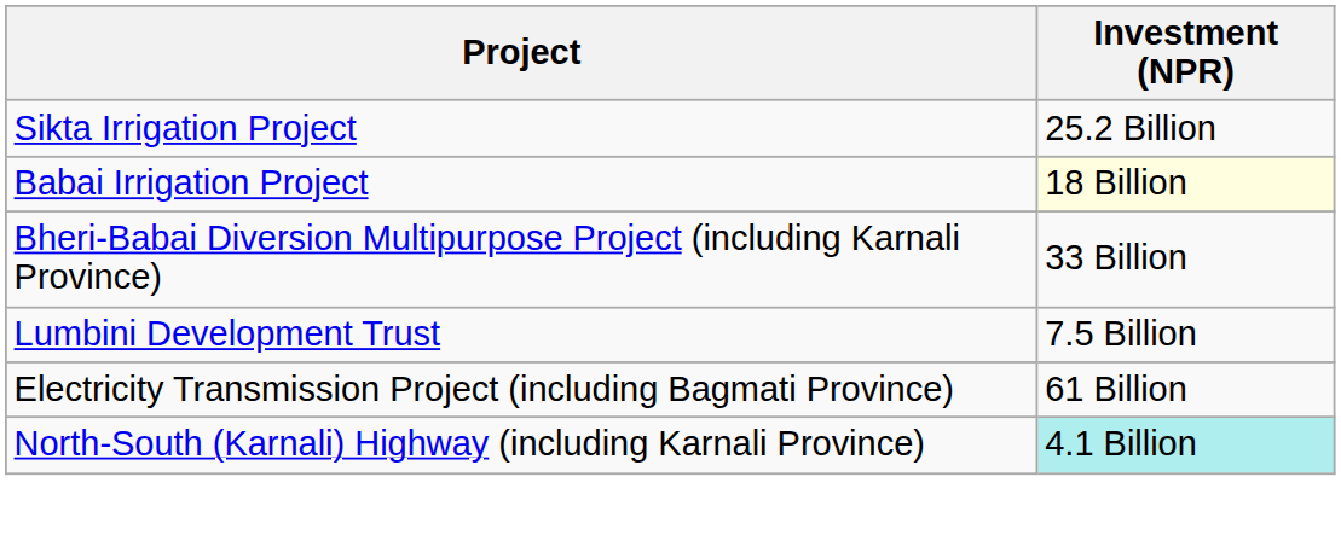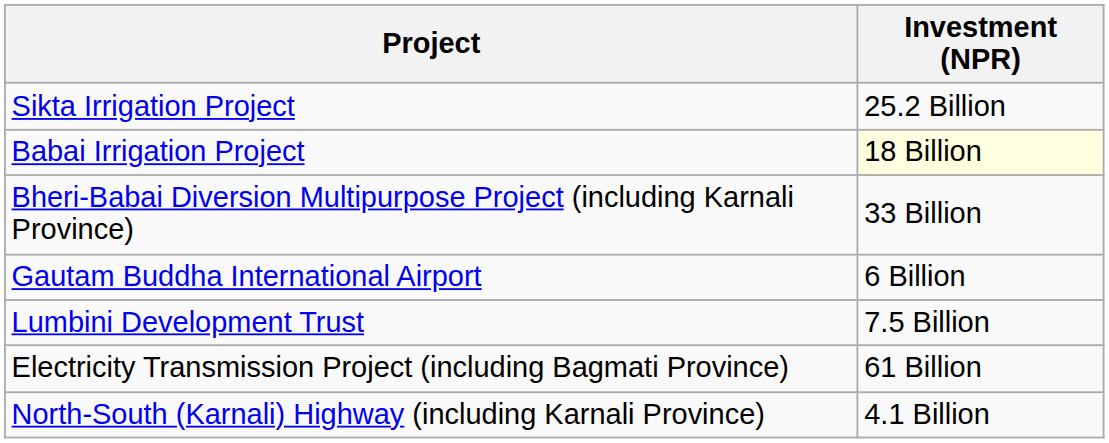+ row: Gautam Buddha International Airport | 6 Billion
North-South (Karnali) Highway (including Karnali Province) | Investment (NPR): paleturquoise background -> no background
